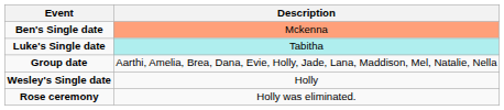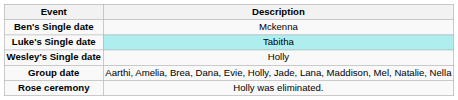Ben's Single date | Description: lightsalmon background -> no background
rows swapped: Wesley's Single date <-> Group date
